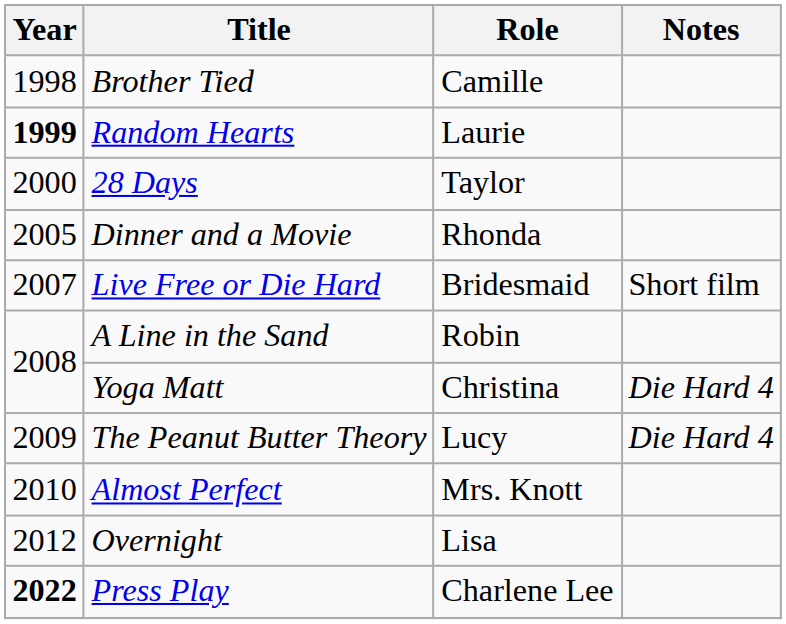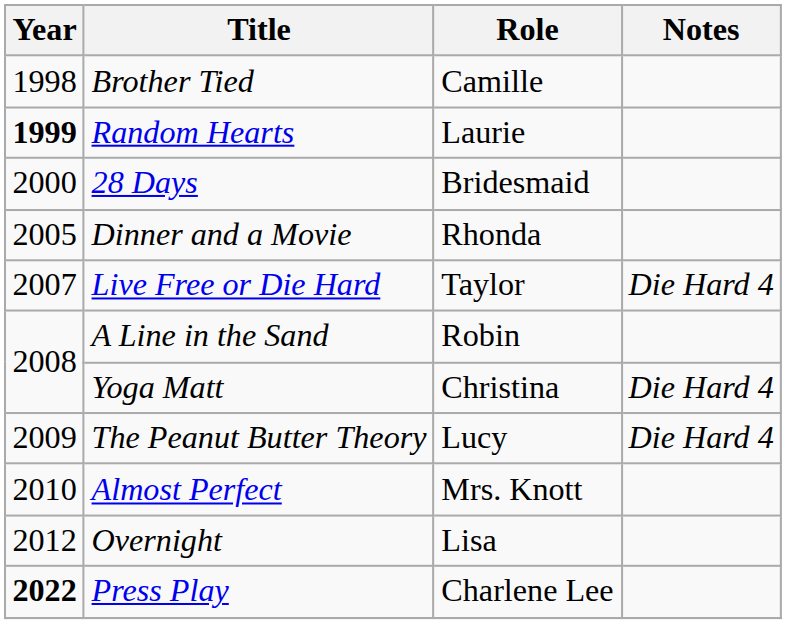28 Days | Role: Taylor -> Bridesmaid
Live Free or Die Hard | Role: Bridesmaid -> Taylor
Live Free or Die Hard | Notes: Short film -> Die Hard 4
